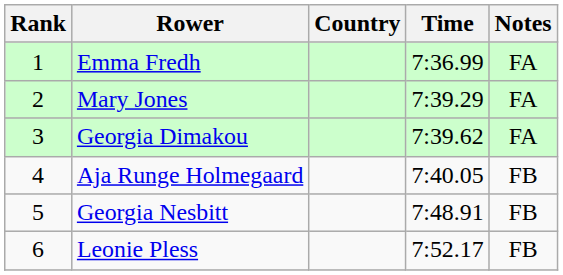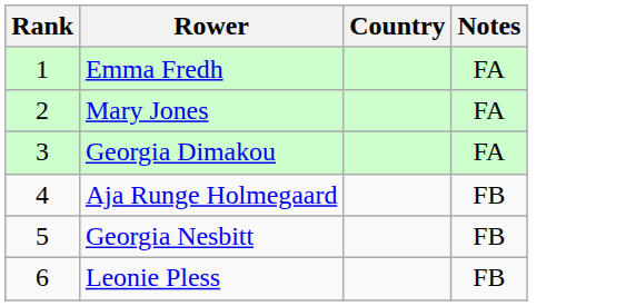- column: Time | 7:36.99 | 7:39.29 | 7:39.62 | 7:40.05 | 7:48.91 | 7:52.17
